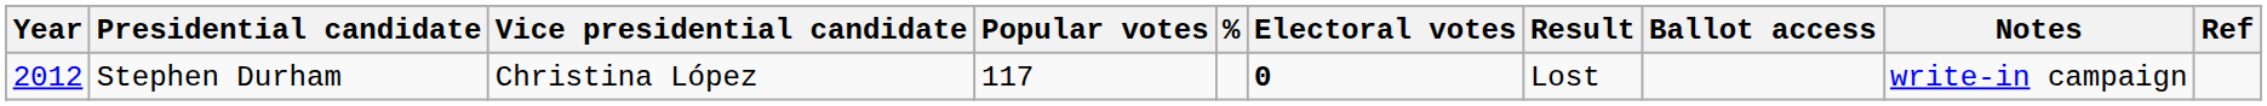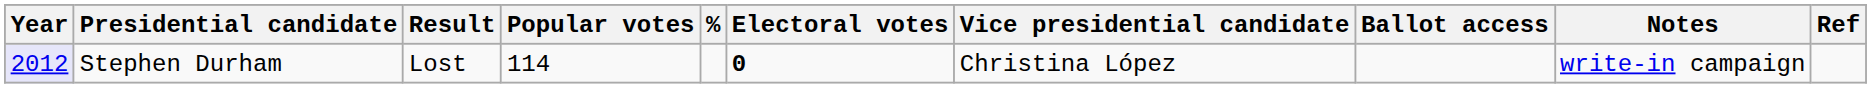columns swapped: Vice presidential candidate <-> Result
Stephen Durham | Year: no background -> lavender background
Stephen Durham | Popular votes: 117 -> 114
